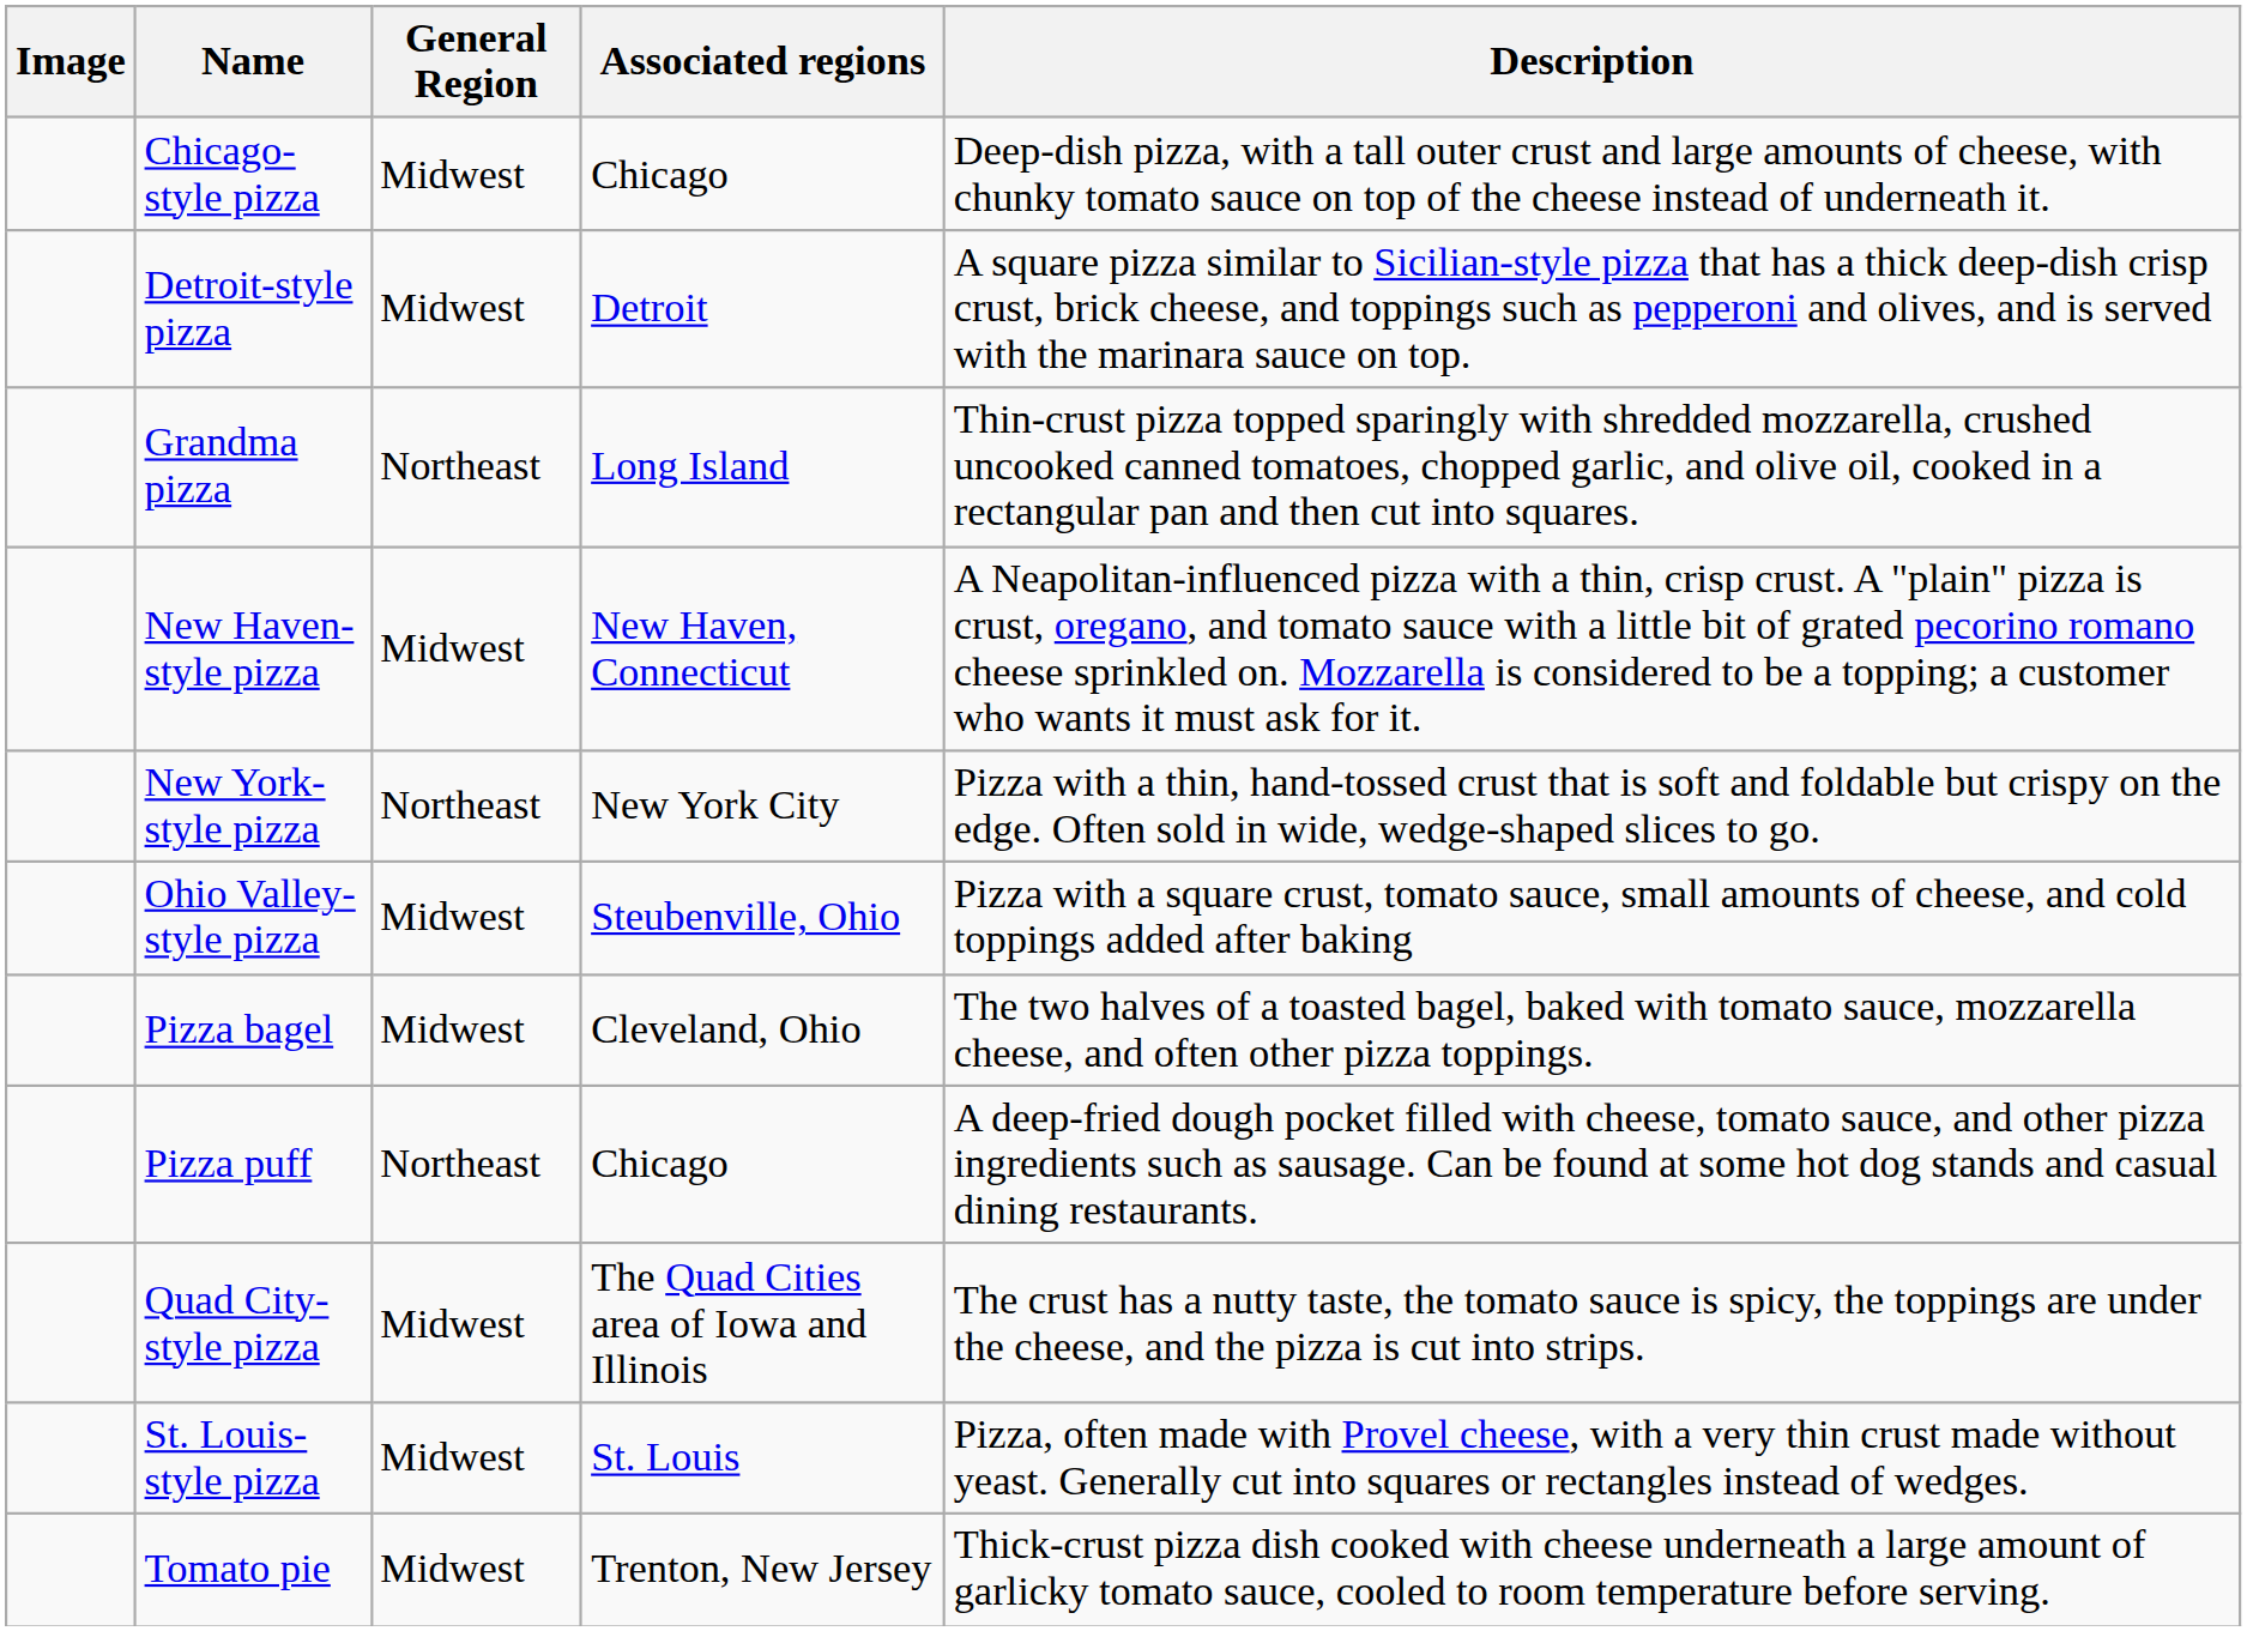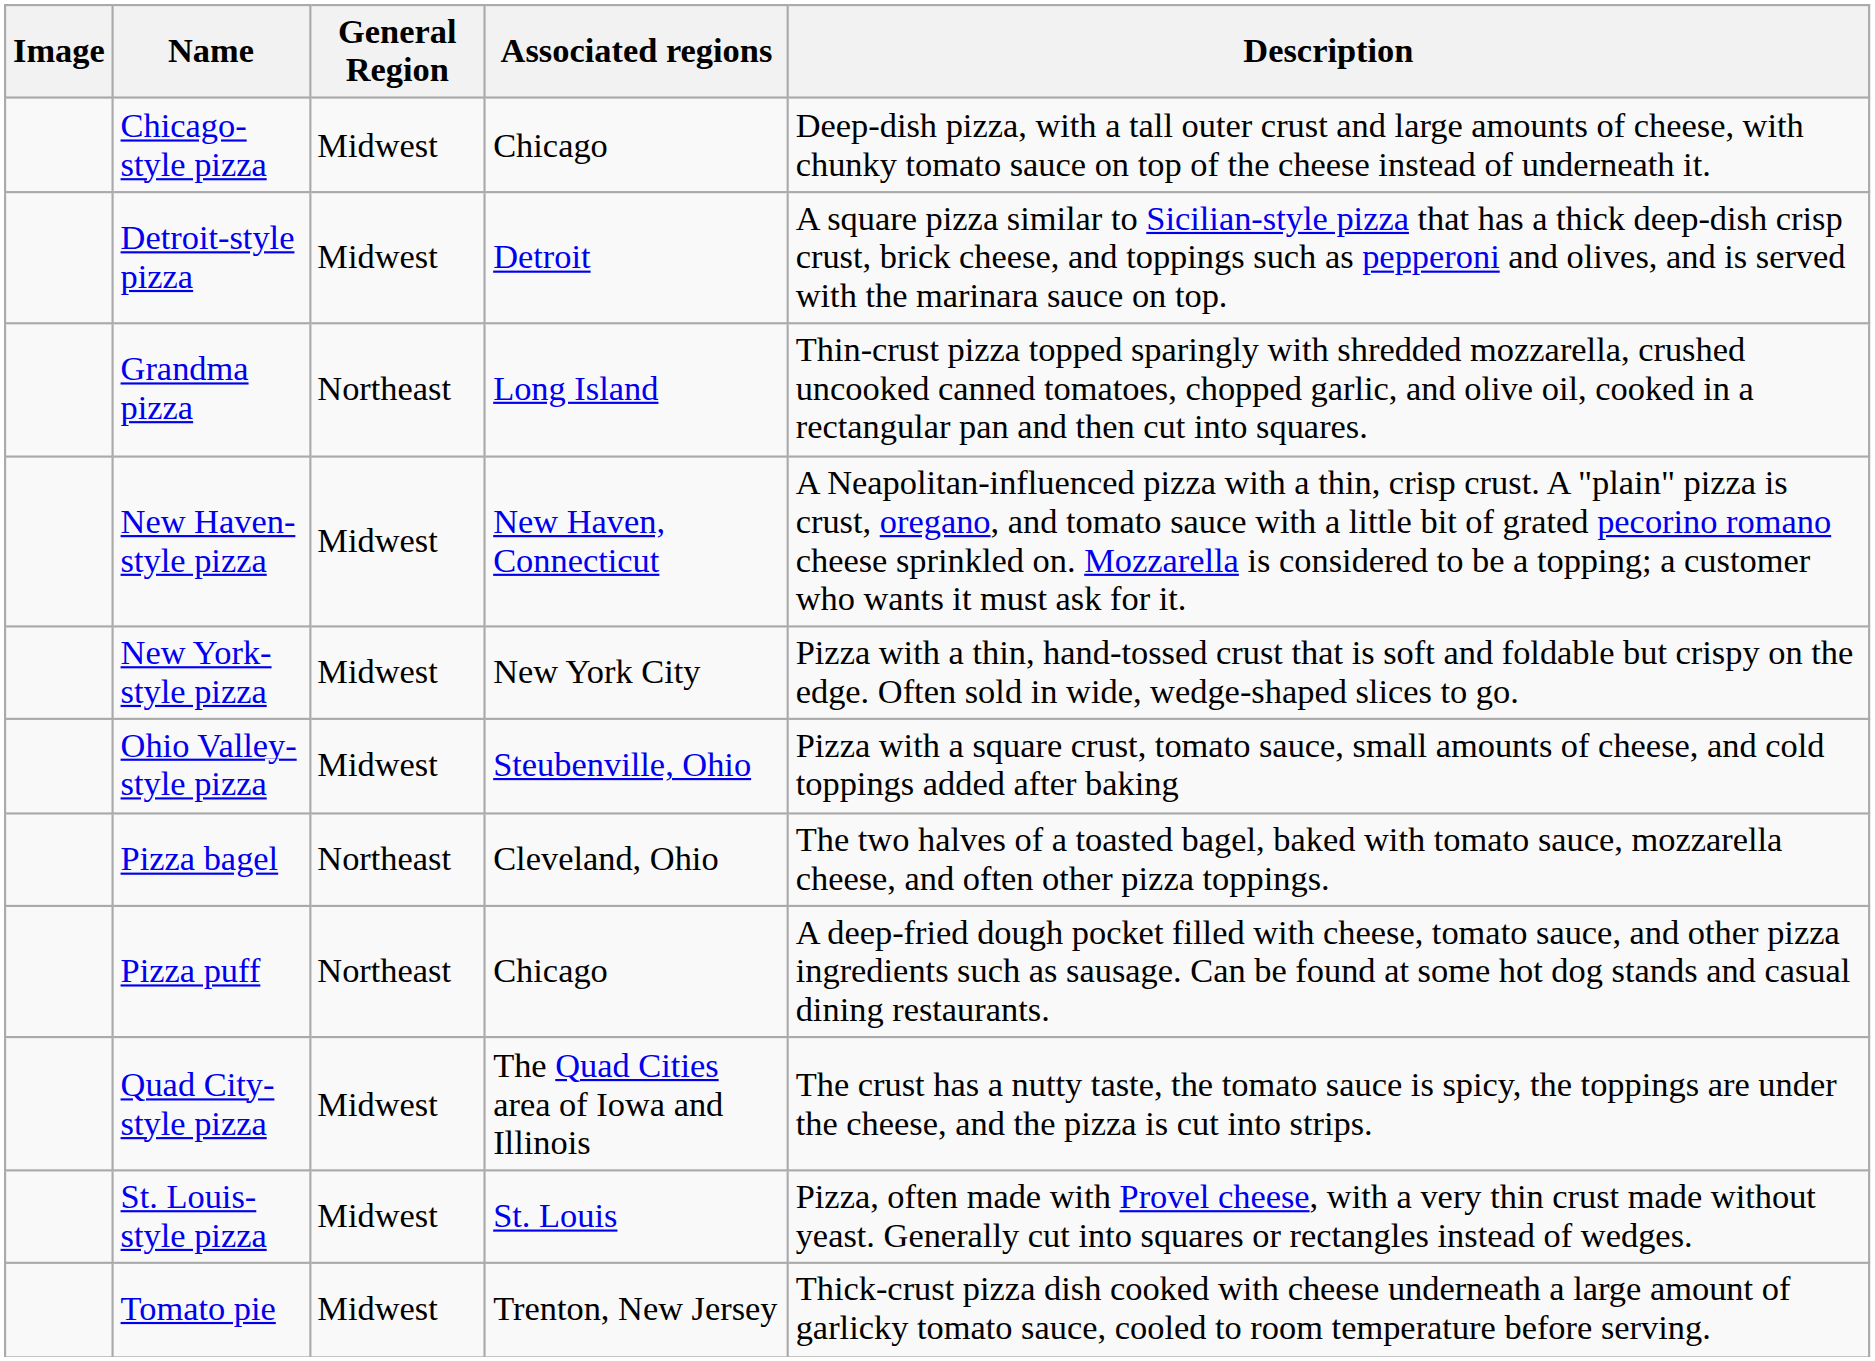New York-style pizza | General Region: Northeast -> Midwest
Pizza bagel | General Region: Midwest -> Northeast
